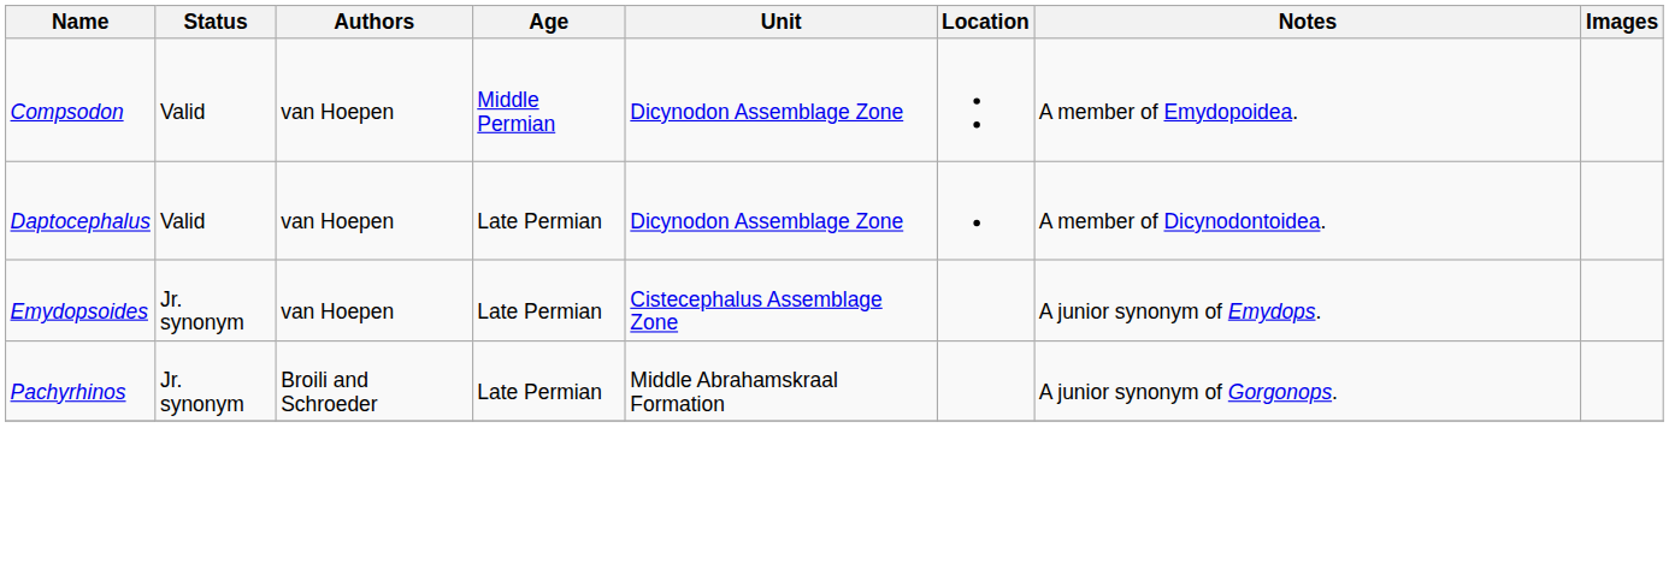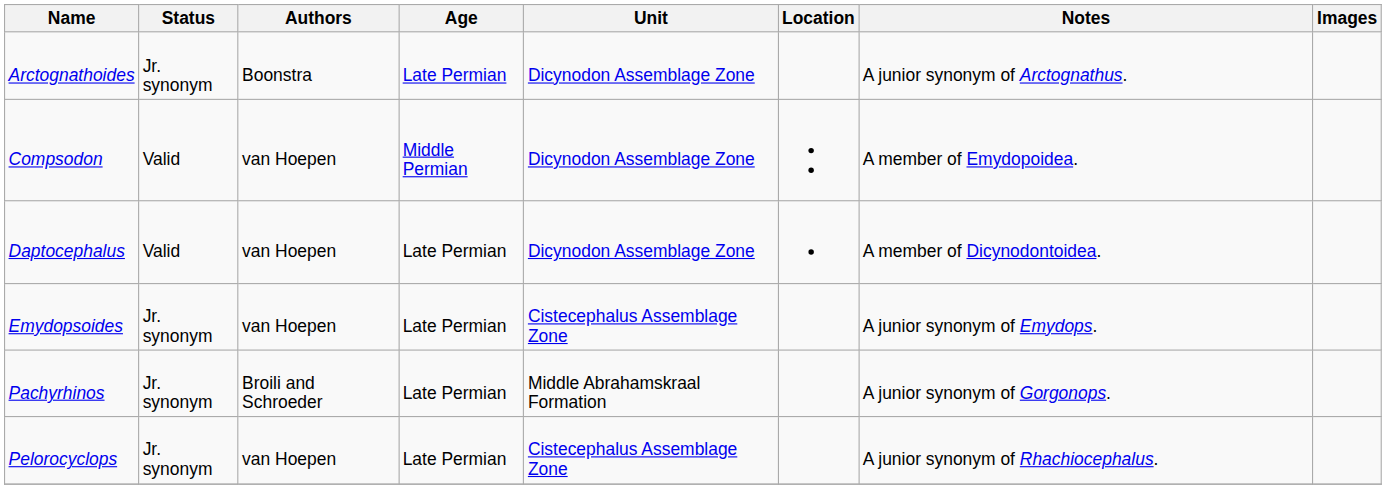+ row: Arctognathoides | Jr. synonym | Boonstra | Late Permian | Dicynodon Assemblage Zone | A junior synonym of Arctognathus.
+ row: Pelorocyclops | Jr. synonym | van Hoepen | Late Permian | Cistecephalus Assemblage Zone | A junior synonym of Rhachiocephalus.
